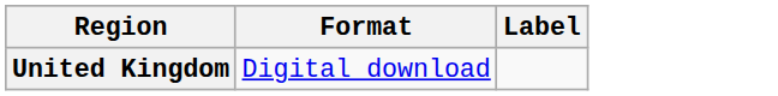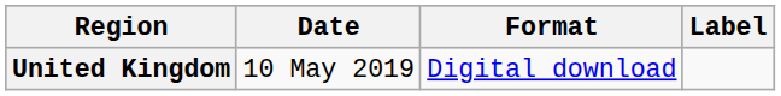+ column: Date | 10 May 2019
